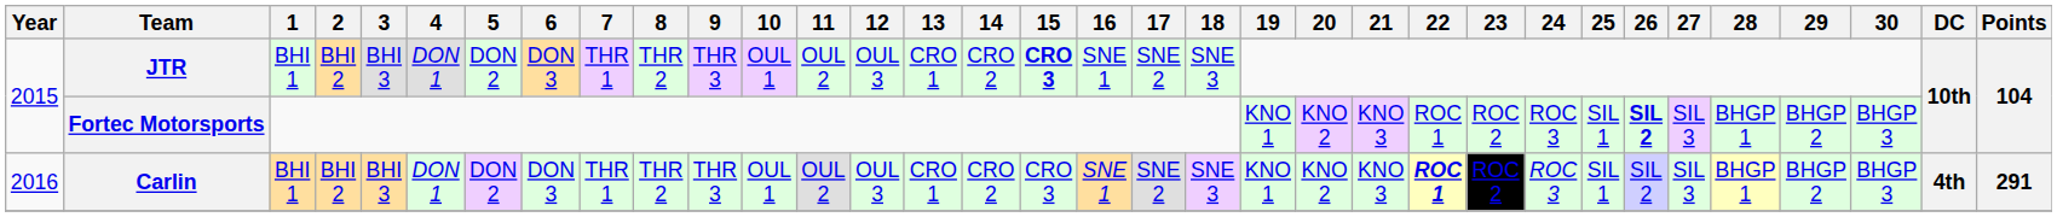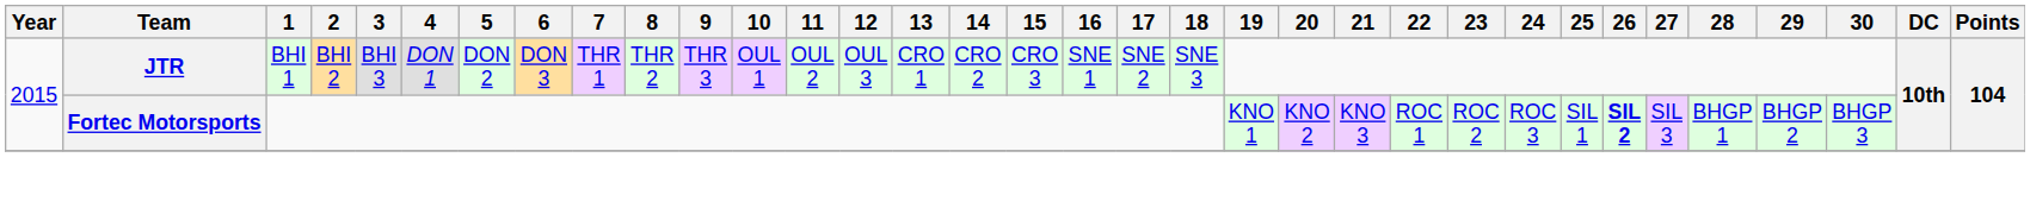JTR | 15: bold -> normal
- row: 2016 | Carlin | BHI 1 | BHI 2 | BHI 3 | DON 1 | DON 2 | DON 3 | THR 1 | THR 2 | THR 3 | OUL 1 | OUL 2 | OUL 3 | CRO 1 | CRO 2 | CRO 3 | SNE 1 | SNE 2 | SNE 3 | KNO 1 | KNO 2 | KNO 3 | ROC 1 | ROC 2 | ROC 3 | SIL 1 | SIL 2 | SIL 3 | BHGP 1 | BHGP 2 | BHGP 3 | 4th | 291
